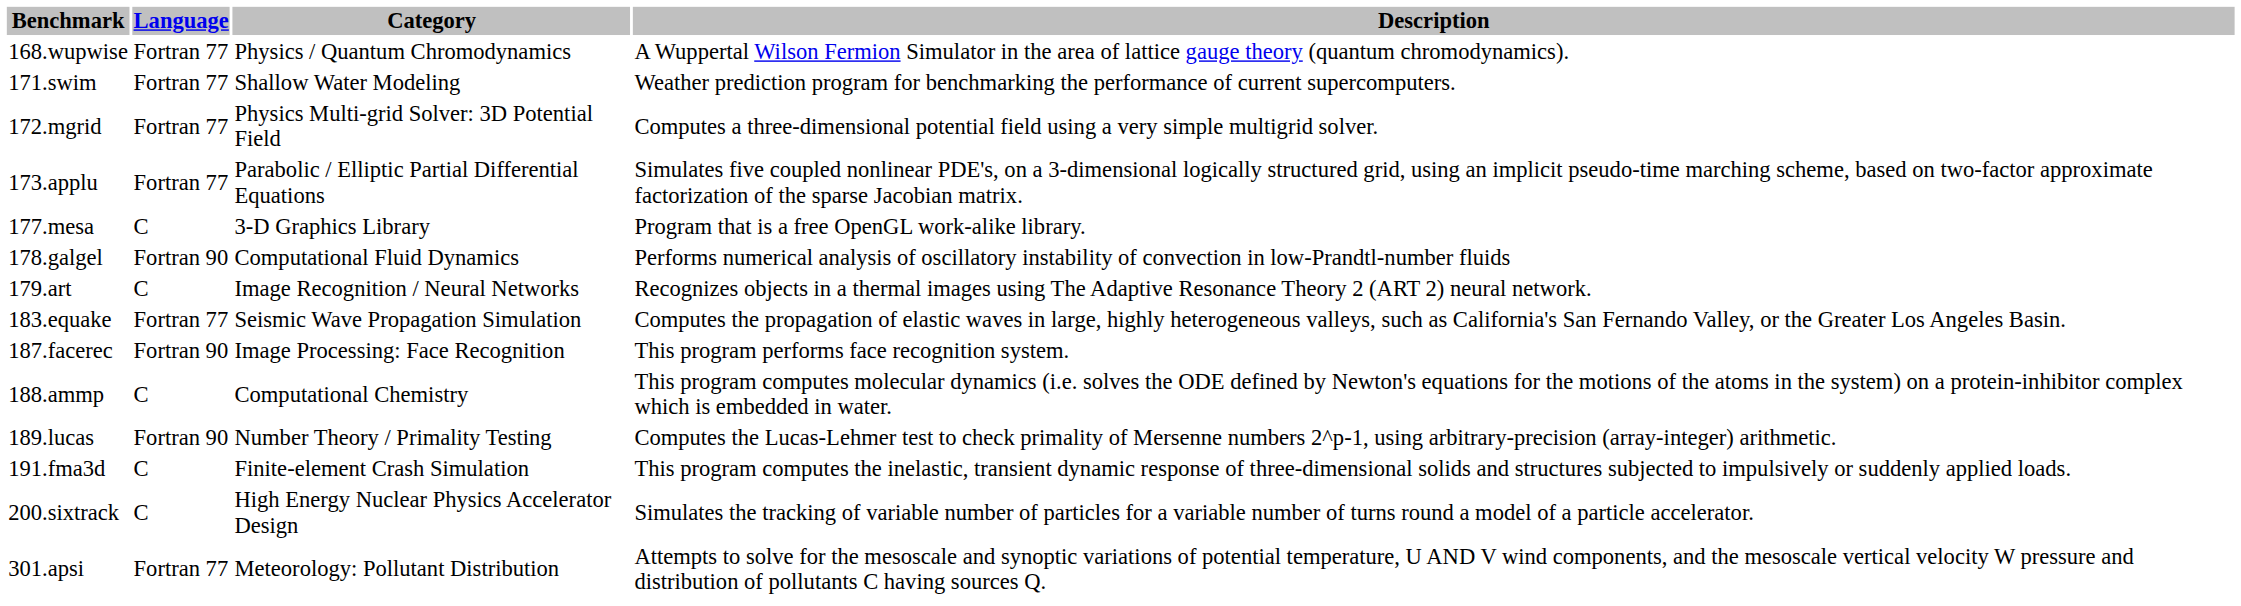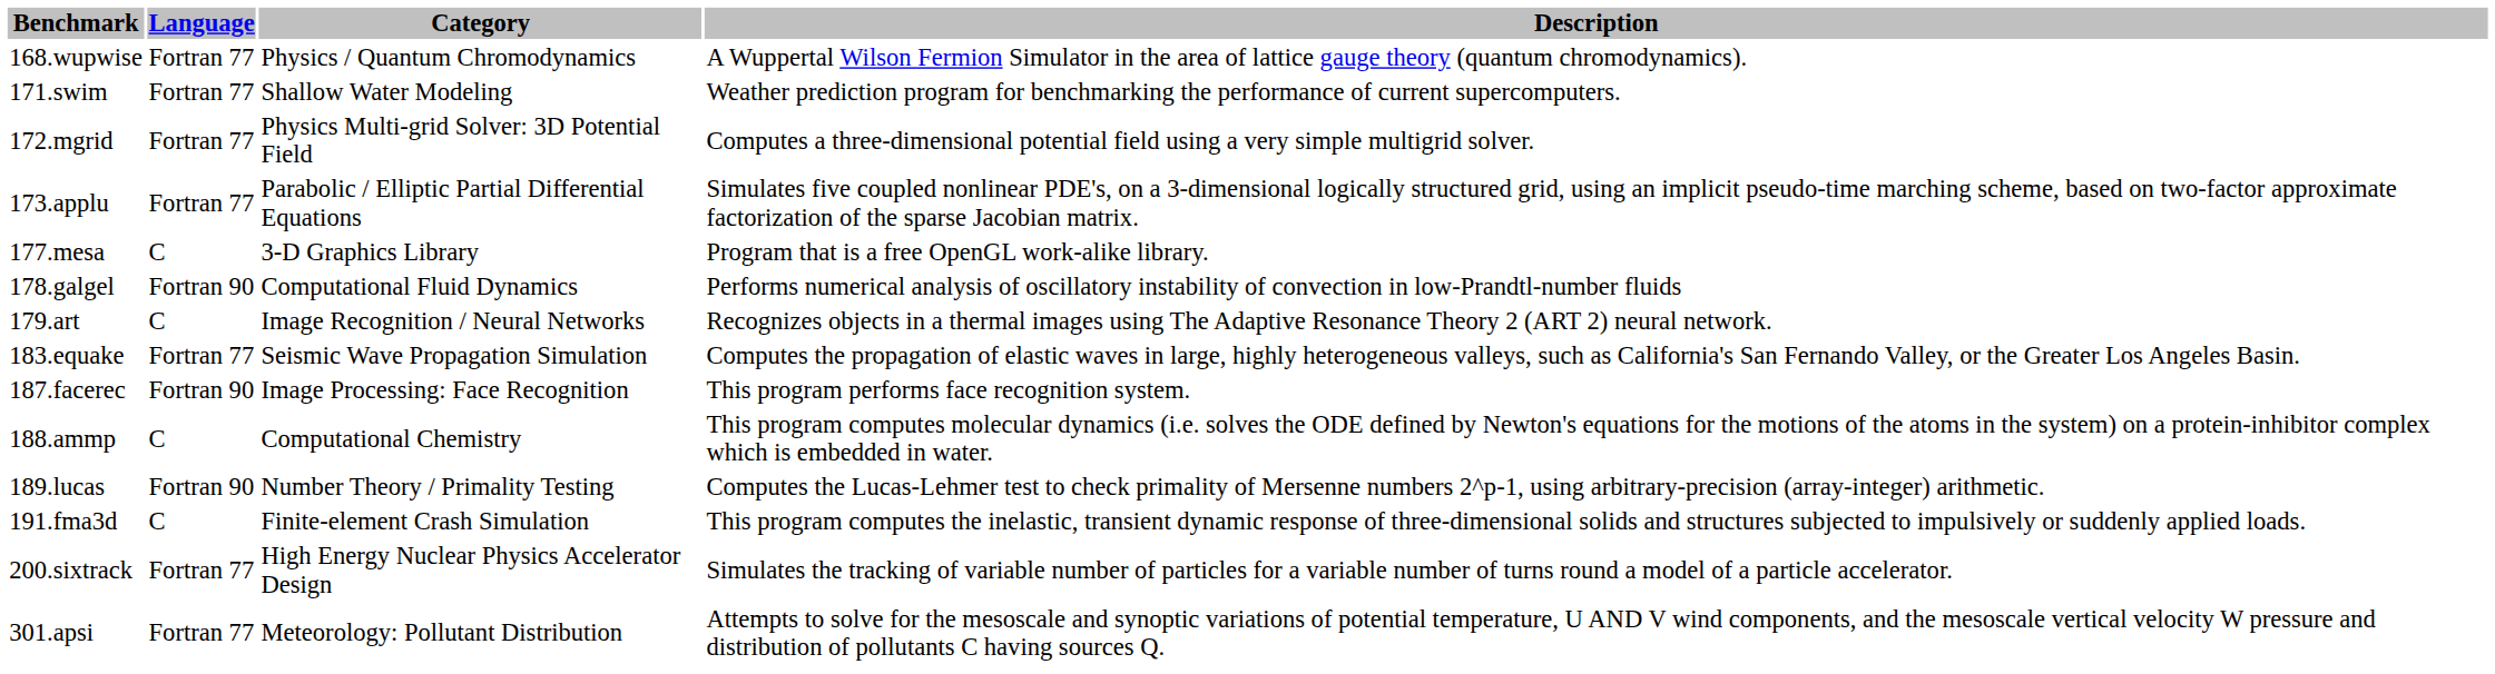200.sixtrack | Language: C -> Fortran 77
